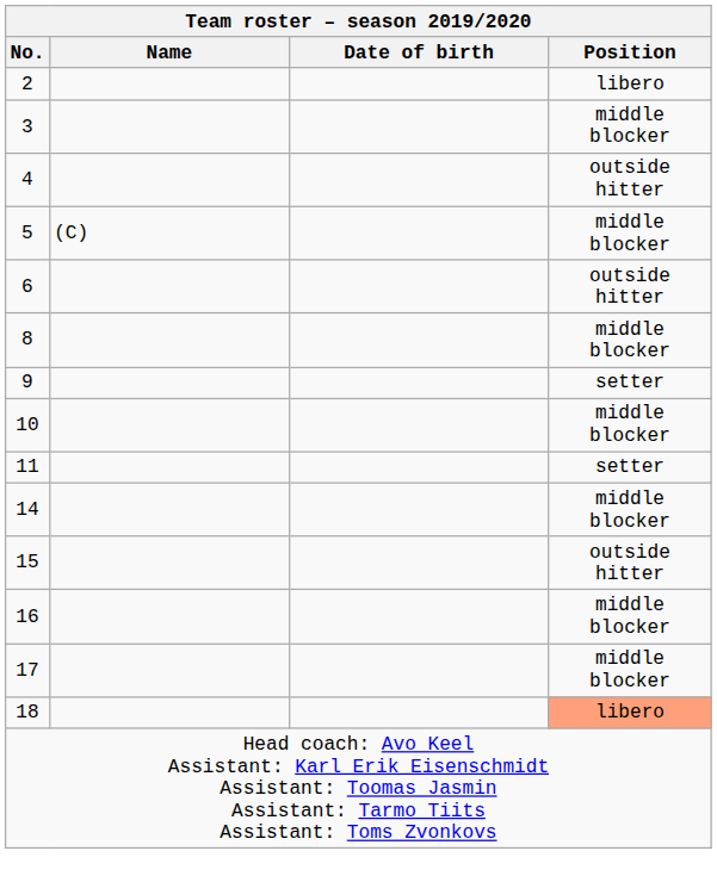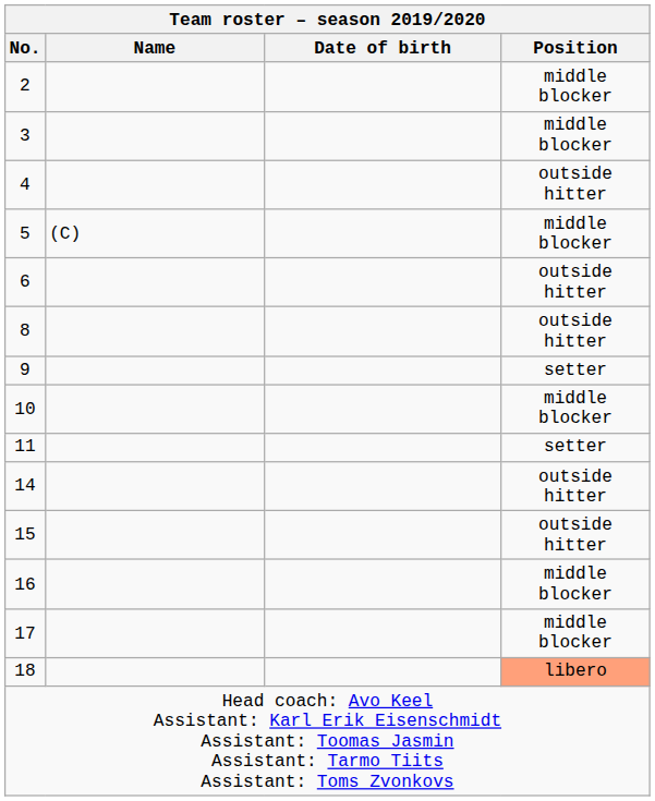2 | Position: libero -> middle blocker
8 | Position: middle blocker -> outside hitter
14 | Position: middle blocker -> outside hitter
